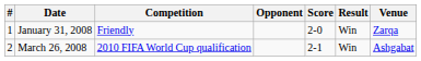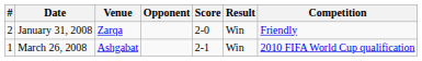columns swapped: Venue <-> Competition
January 31, 2008 | #: 1 -> 2
March 26, 2008 | #: 2 -> 1
